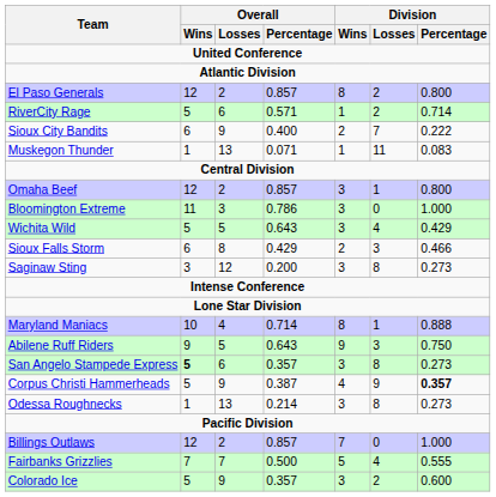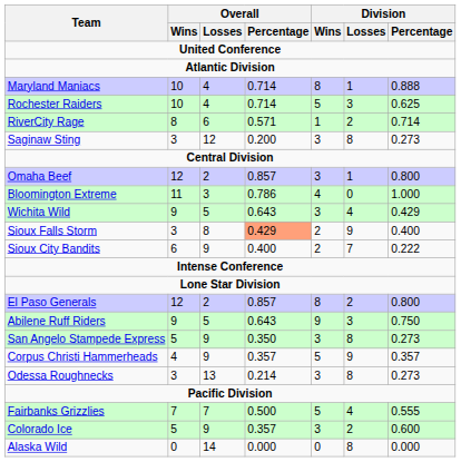rows swapped: Maryland Maniacs <-> El Paso Generals
+ row: Rochester Raiders | 10 | 4 | 0.714 | 5 | 3 | 0.625
RiverCity Rage | Overall / Wins: 5 -> 8
rows swapped: Saginaw Sting <-> Sioux City Bandits
- row: Muskegon Thunder | 1 | 13 | 0.071 | 1 | 11 | 0.083
Bloomington Extreme | Division / Wins: 3 -> 4
Wichita Wild | Overall / Wins: 5 -> 9
Sioux Falls Storm | Overall / Wins: 6 -> 3
Sioux Falls Storm | Overall / Percentage: no background -> lightsalmon background
Sioux Falls Storm | Division / Losses: 3 -> 9
Sioux Falls Storm | Division / Percentage: 0.466 -> 0.400
San Angelo Stampede Express | Overall / Wins: bold -> normal
San Angelo Stampede Express | Overall / Losses: 6 -> 9
San Angelo Stampede Express | Overall / Percentage: 0.357 -> 0.350
Corpus Christi Hammerheads | Overall / Wins: 5 -> 4
Corpus Christi Hammerheads | Overall / Percentage: 0.387 -> 0.357
Corpus Christi Hammerheads | Division / Wins: 4 -> 5
Corpus Christi Hammerheads | Division / Percentage: bold -> normal
Odessa Roughnecks | Overall / Wins: 1 -> 3
- row: Billings Outlaws | 12 | 2 | 0.857 | 7 | 0 | 1.000
+ row: Alaska Wild | 0 | 14 | 0.000 | 0 | 8 | 0.000
